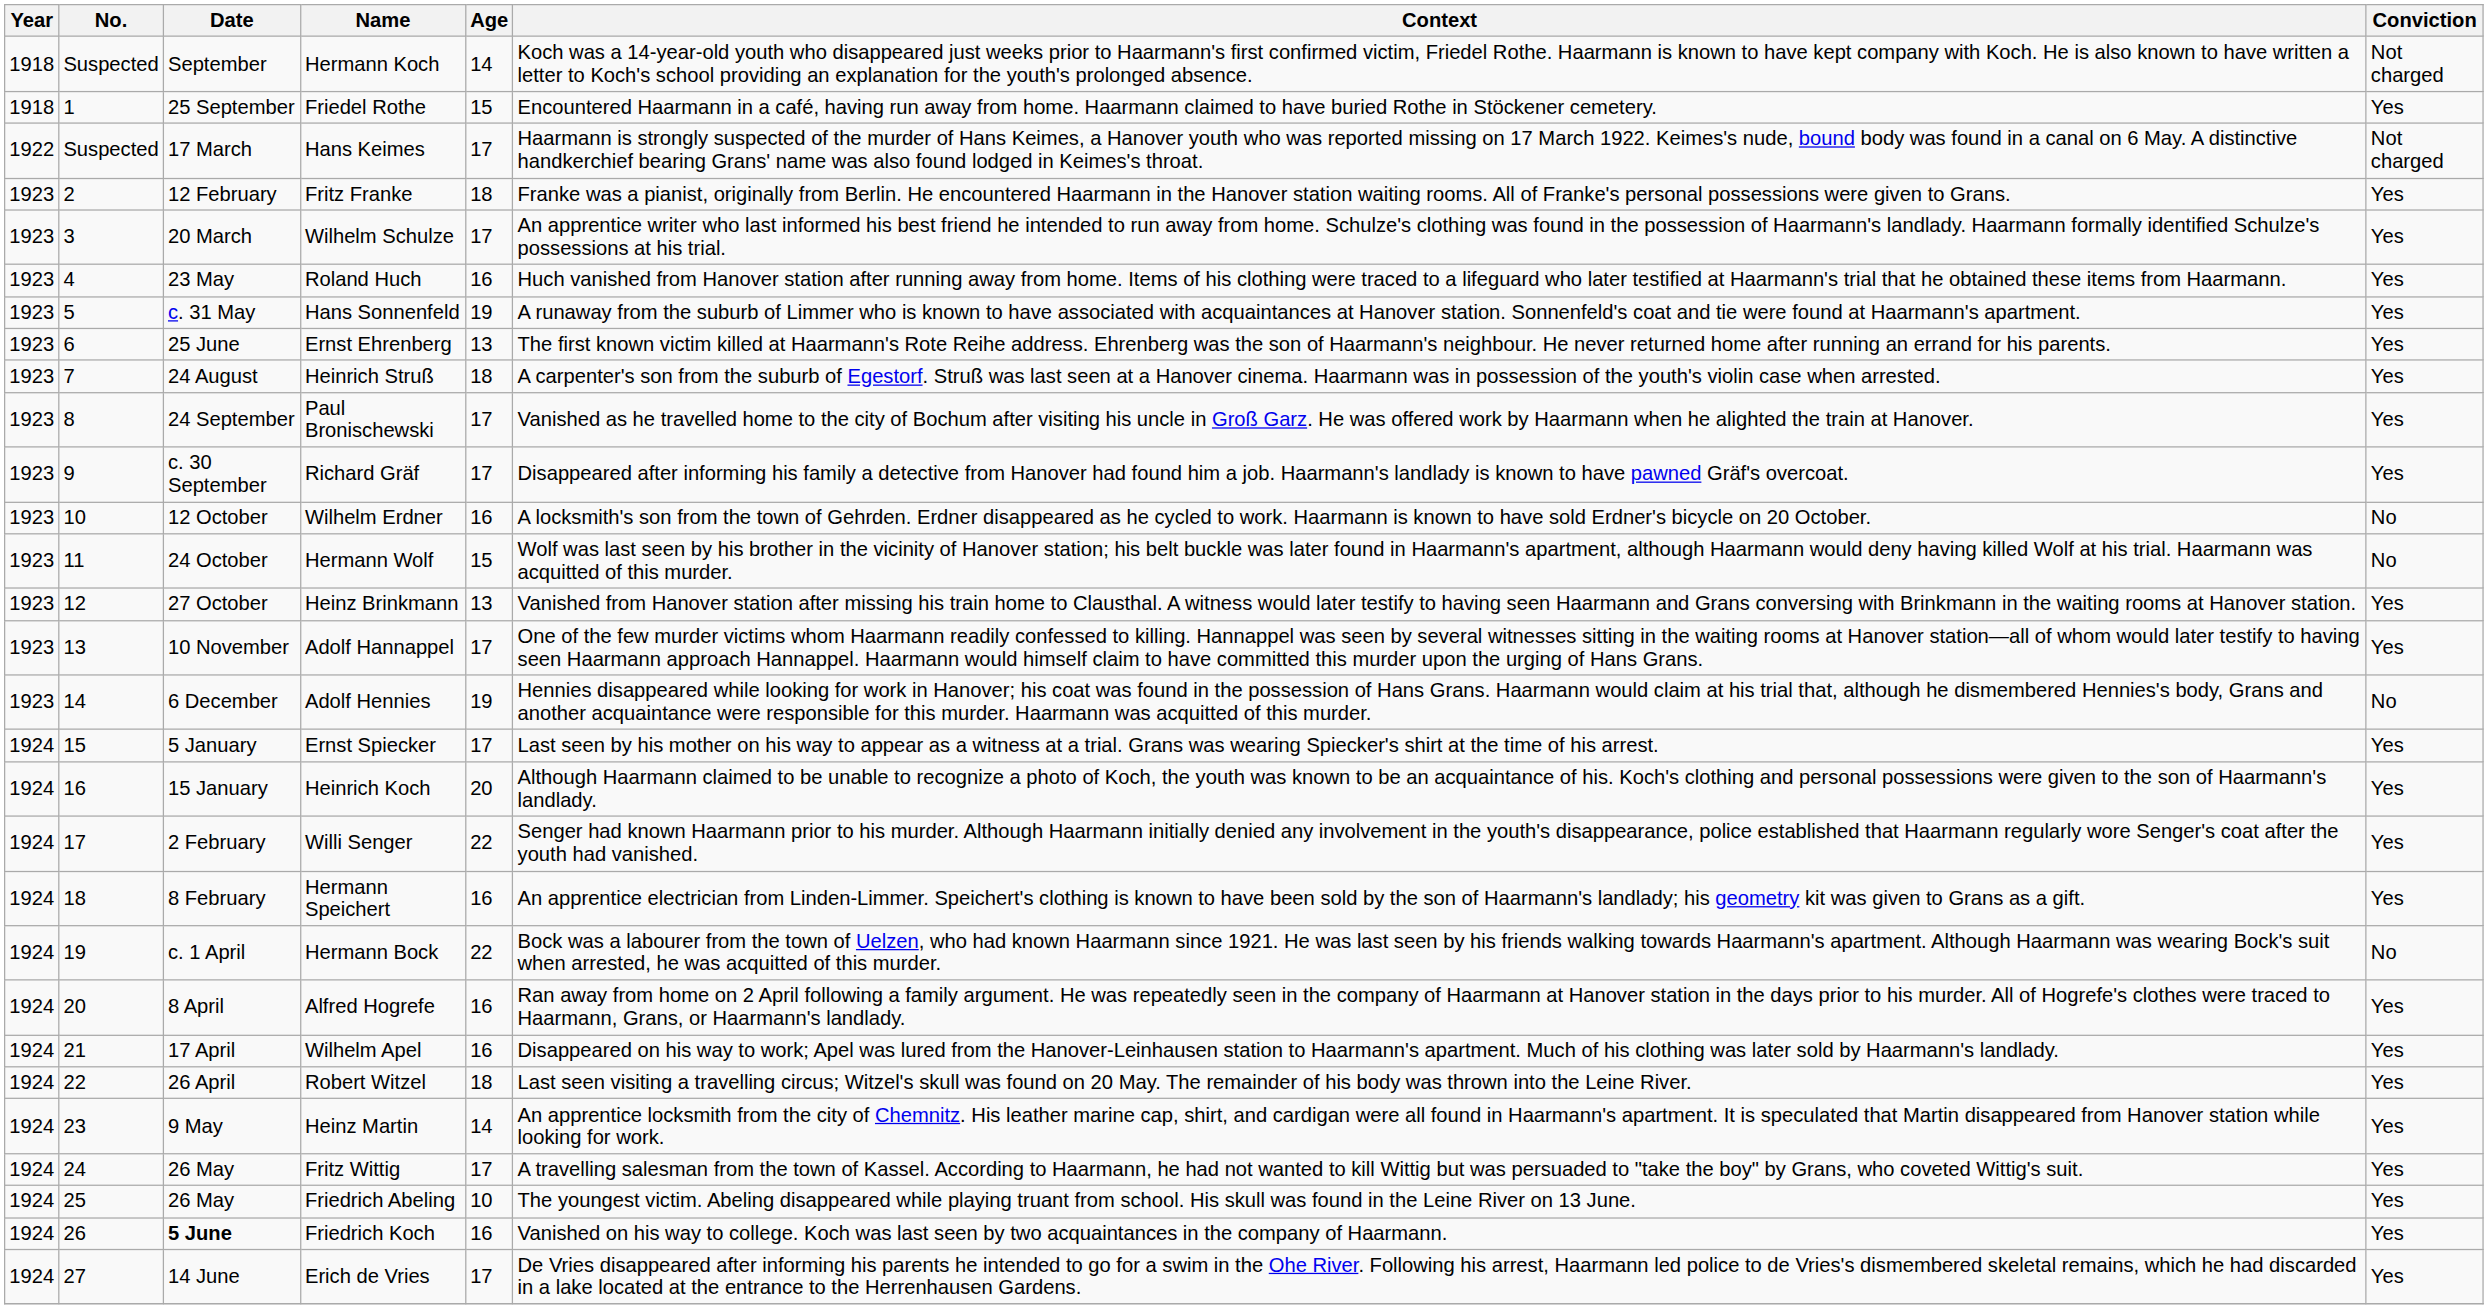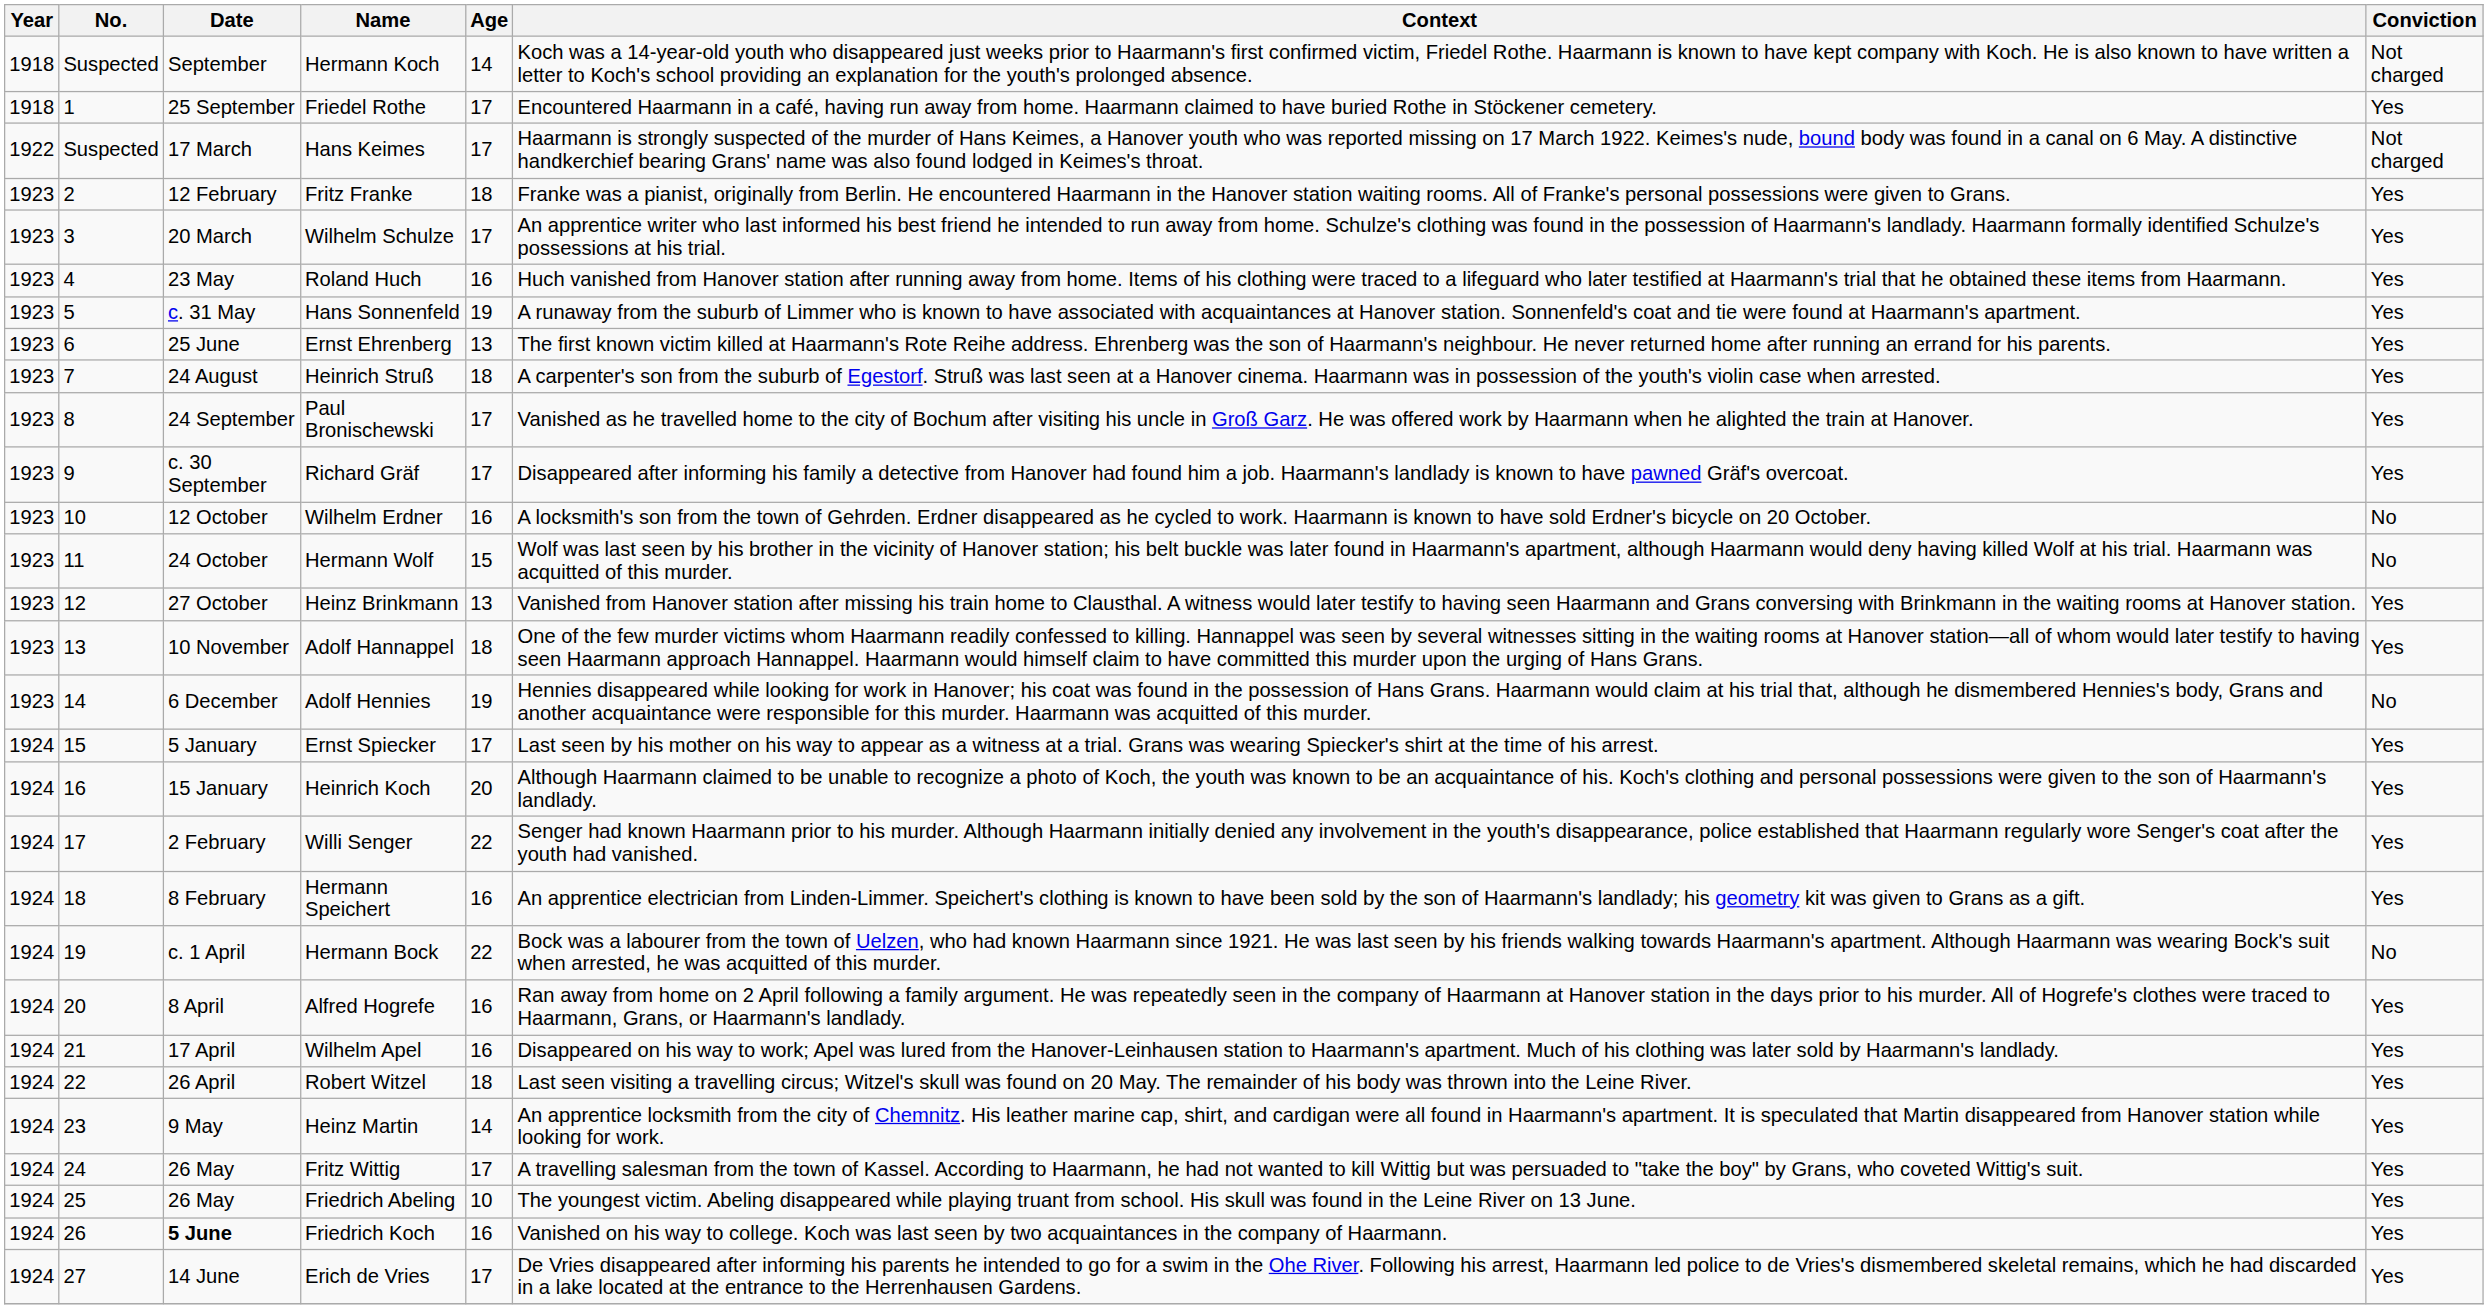Friedel Rothe | Age: 15 -> 17
Adolf Hannappel | Age: 17 -> 18
